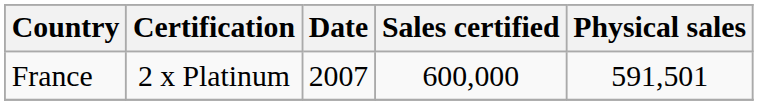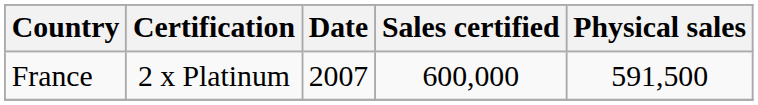France | Physical sales: 591,501 -> 591,500
